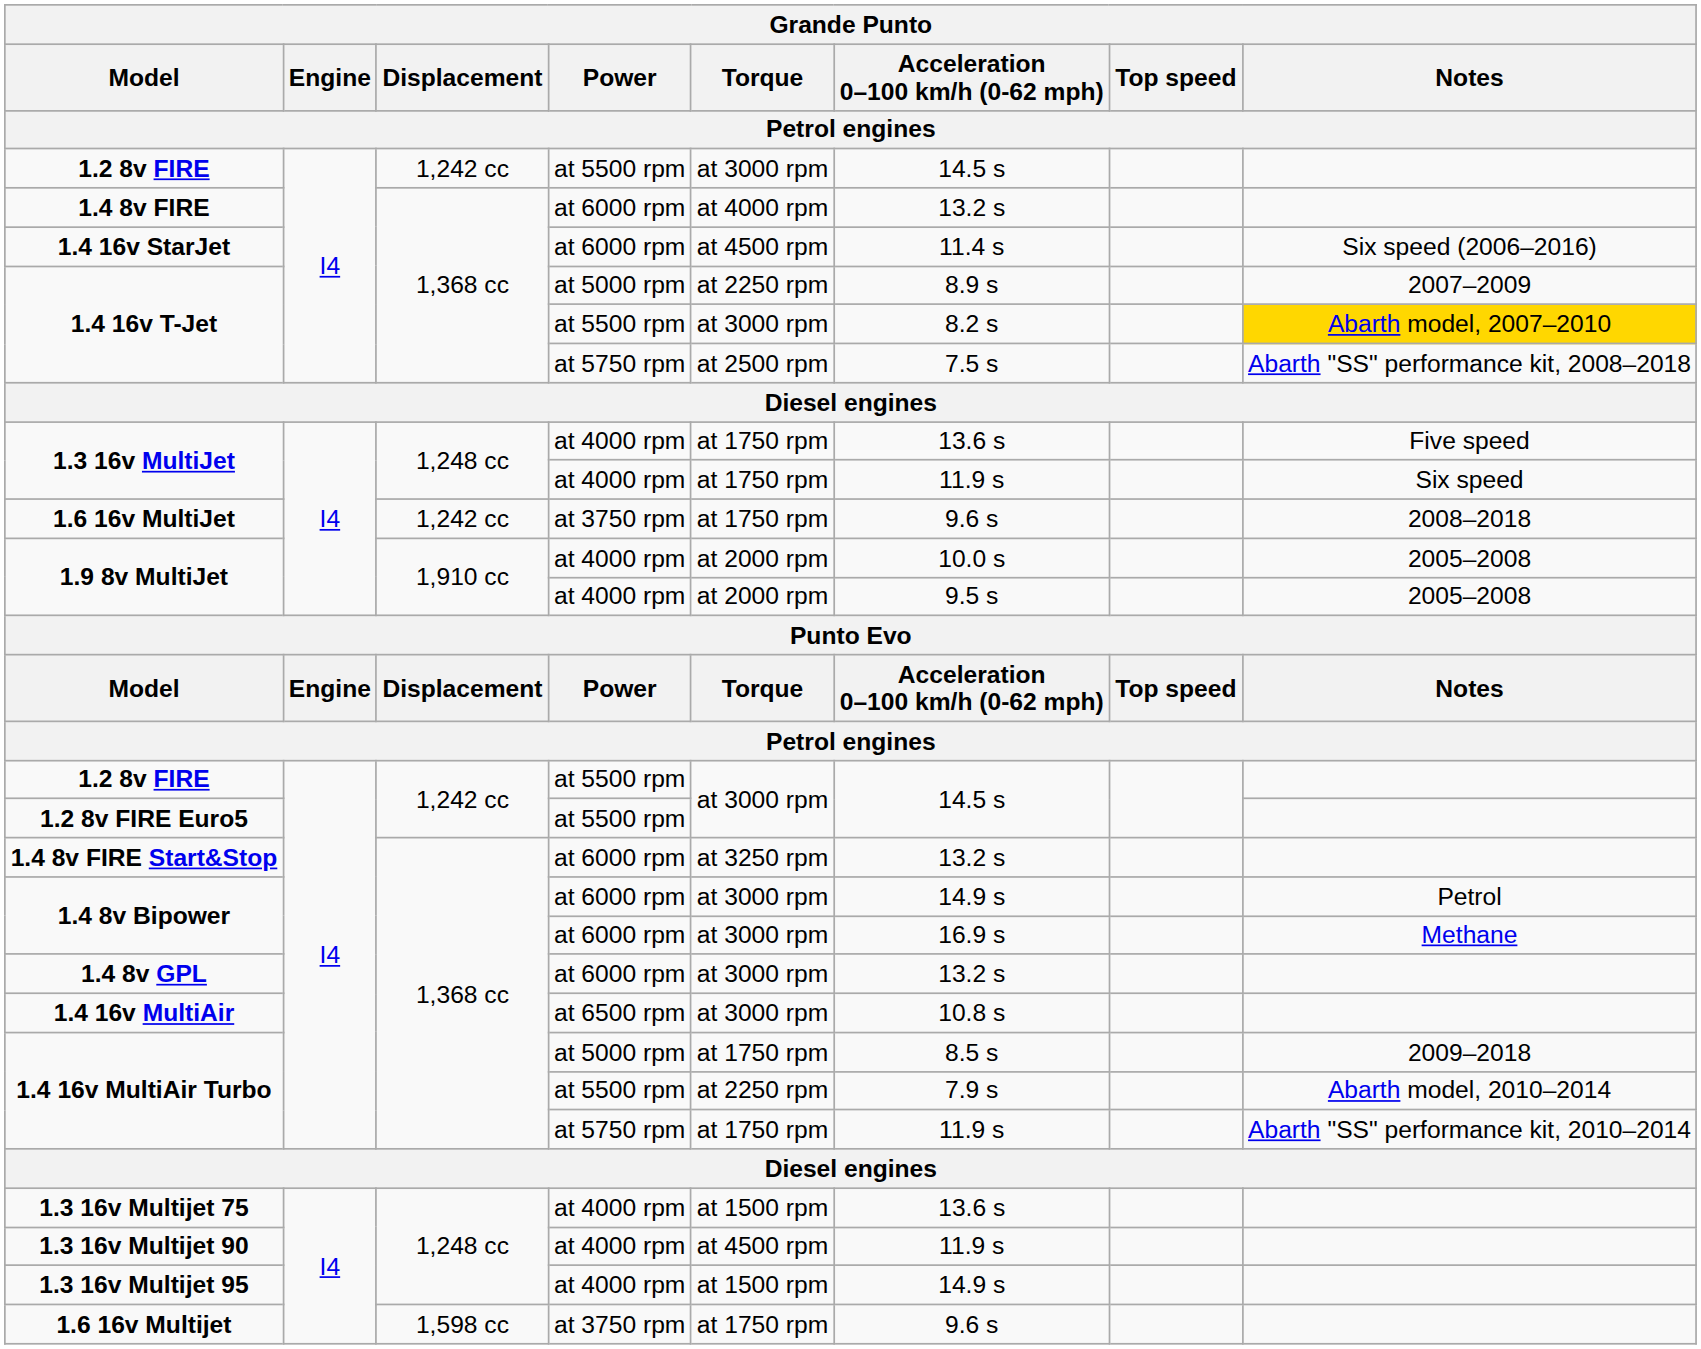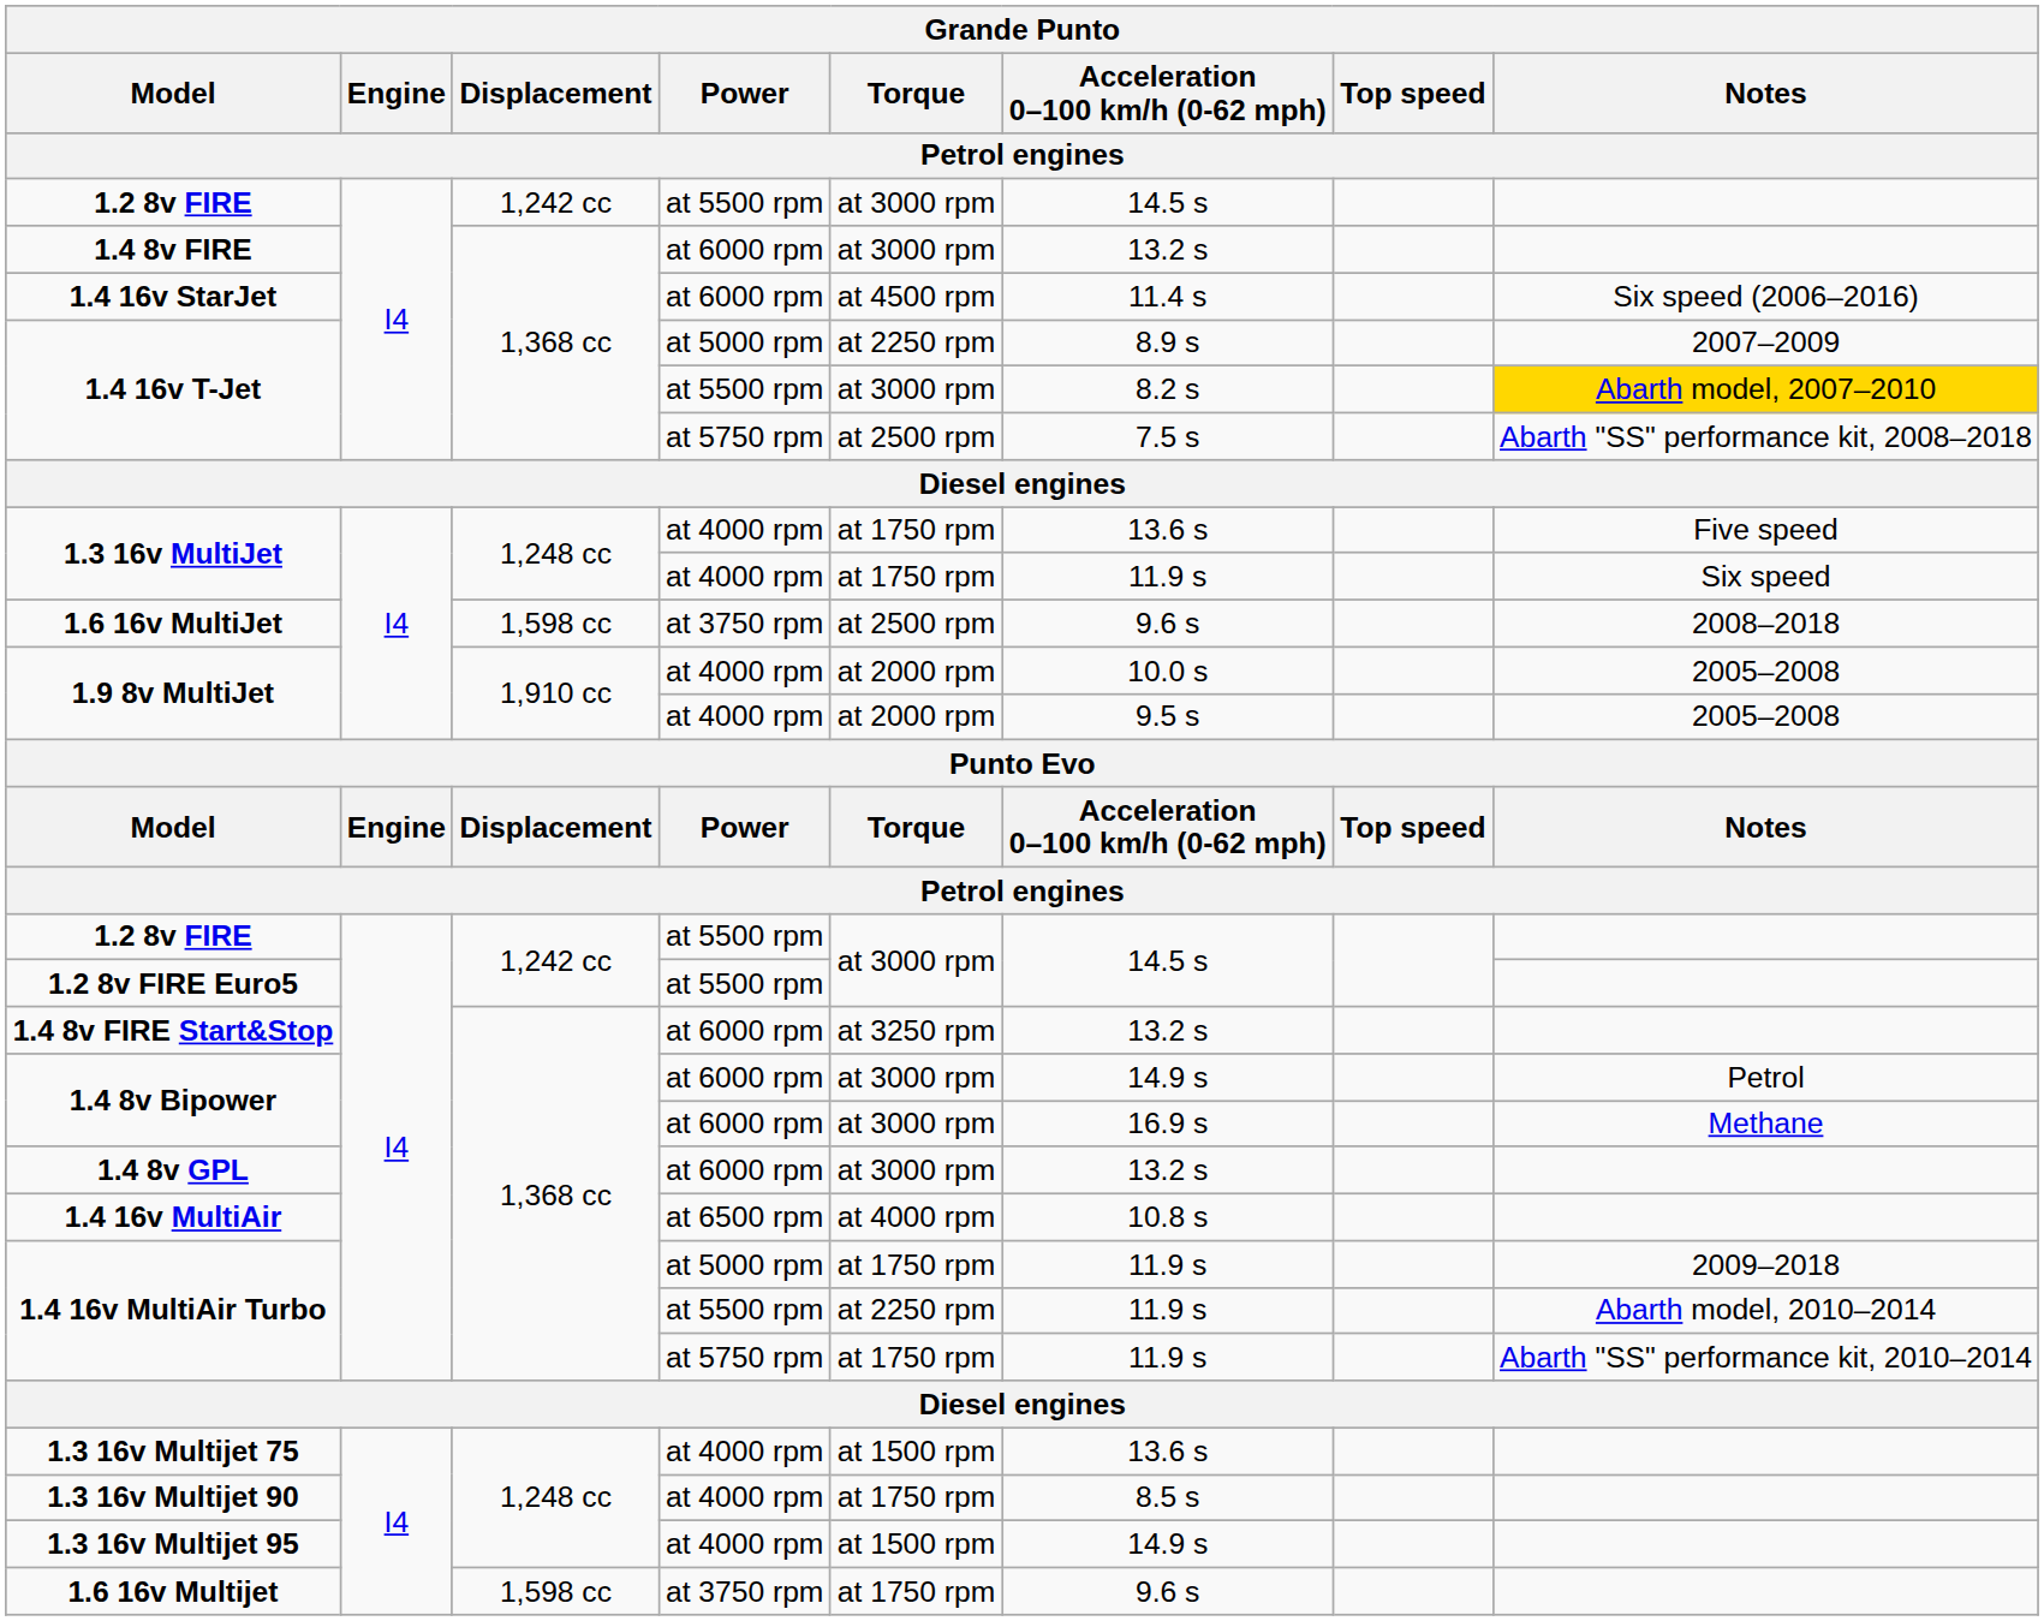1.4 8v FIRE | Torque: at 4000 rpm -> at 3000 rpm
1.6 16v MultiJet | Displacement: 1,242 cc -> 1,598 cc
1.6 16v MultiJet | Torque: at 1750 rpm -> at 2500 rpm
1.4 16v MultiAir | Torque: at 3000 rpm -> at 4000 rpm
1.4 16v MultiAir Turbo / at 5000 rpm | Acceleration 0–100 km/h (0-62 mph): 8.5 s -> 11.9 s
1.4 16v MultiAir Turbo / at 5500 rpm | Acceleration 0–100 km/h (0-62 mph): 7.9 s -> 11.9 s
1.3 16v Multijet 90 | Torque: at 4500 rpm -> at 1750 rpm
1.3 16v Multijet 90 | Acceleration 0–100 km/h (0-62 mph): 11.9 s -> 8.5 s
